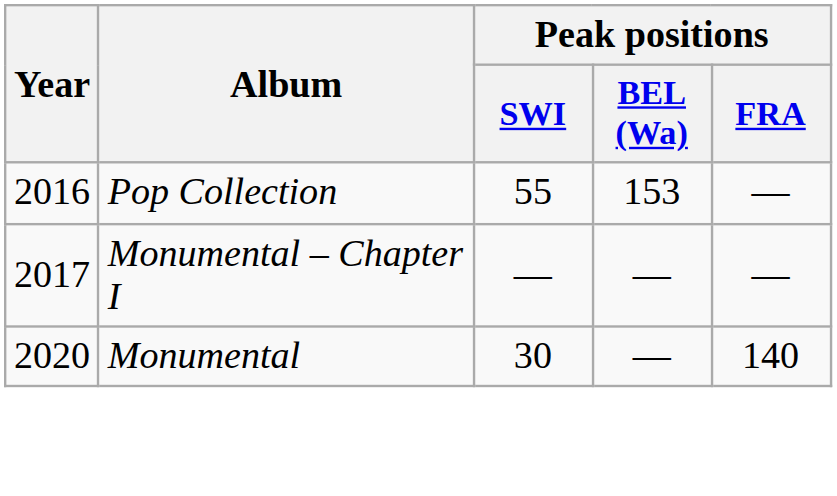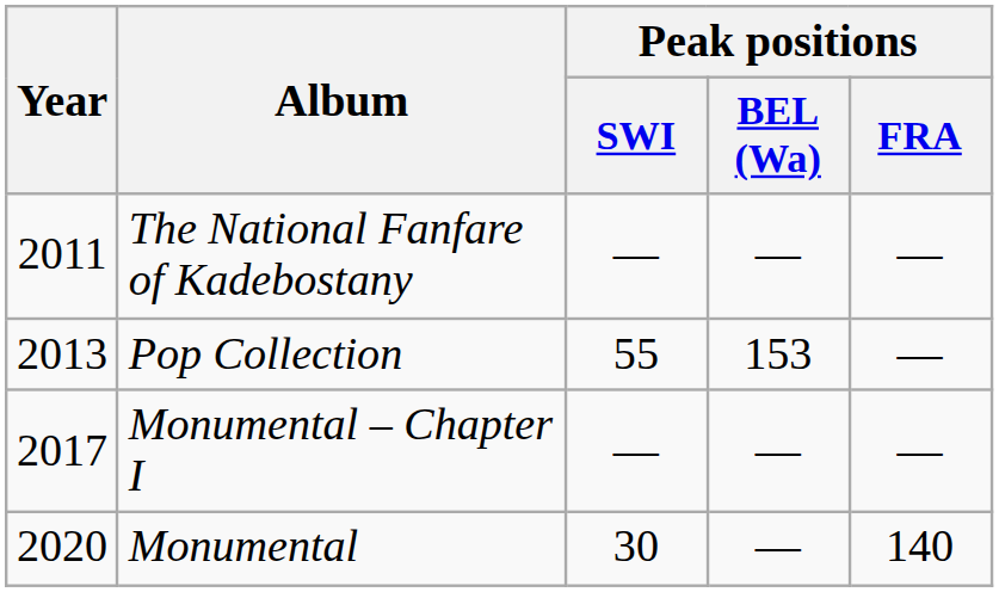+ row: 2011 | The National Fanfare of Kadebostany | — | — | —
Pop Collection | Year: 2016 -> 2013
